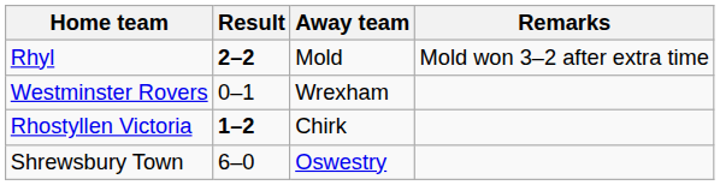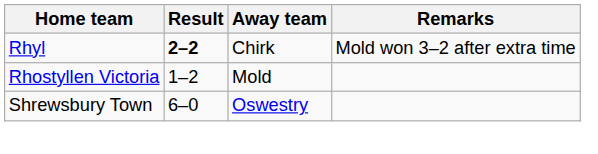Rhyl | Away team: Mold -> Chirk
- row: Westminster Rovers | 0–1 | Wrexham
Rhostyllen Victoria | Result: bold -> normal
Rhostyllen Victoria | Away team: Chirk -> Mold
